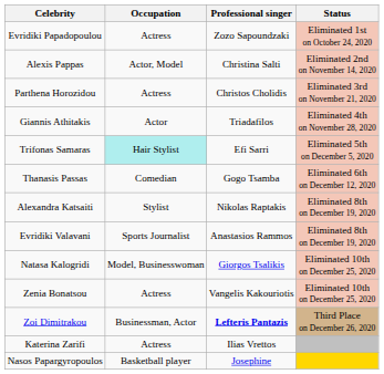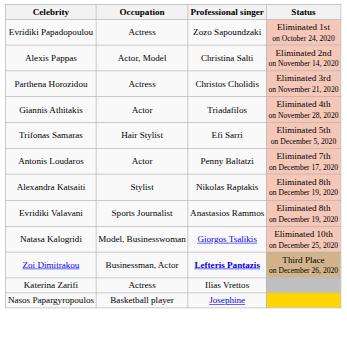Trifonas Samaras | Occupation: paleturquoise background -> no background
- row: Thanasis Passas | Comedian | Gogo Tsamba | Eliminated 6th on December 12, 2020
+ row: Antonis Loudaros | Actor | Penny Baltatzi | Eliminated 7th on December 17, 2020
- row: Zenia Bonatsou | Actress | Vangelis Kakouriotis | Eliminated 10th on December 25, 2020
